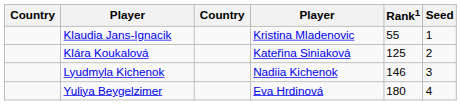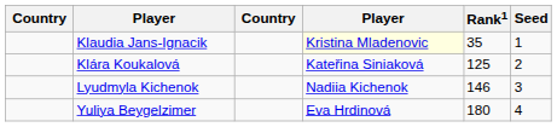Klaudia Jans-Ignacik | column 4: no background -> lightyellow background
Klaudia Jans-Ignacik | Rank1: 55 -> 35
